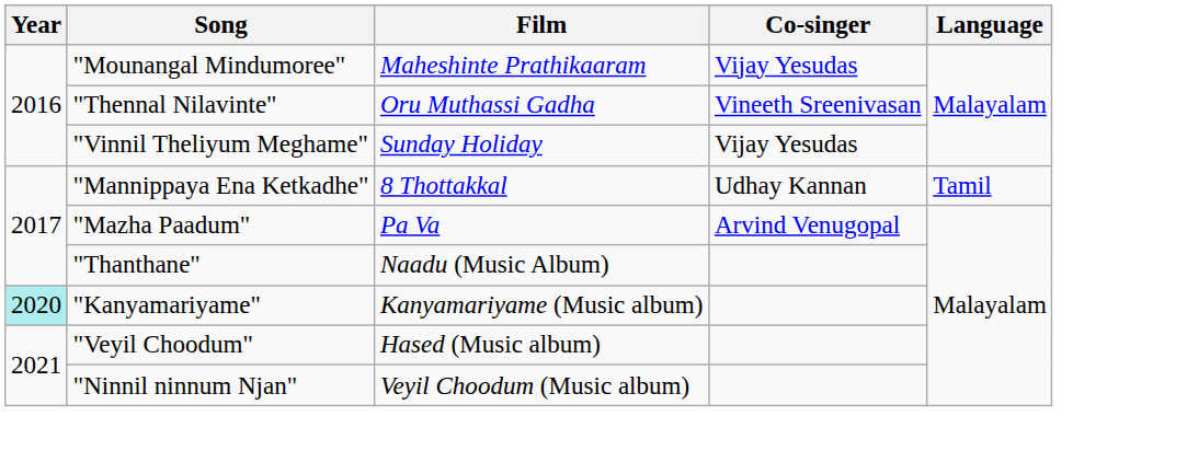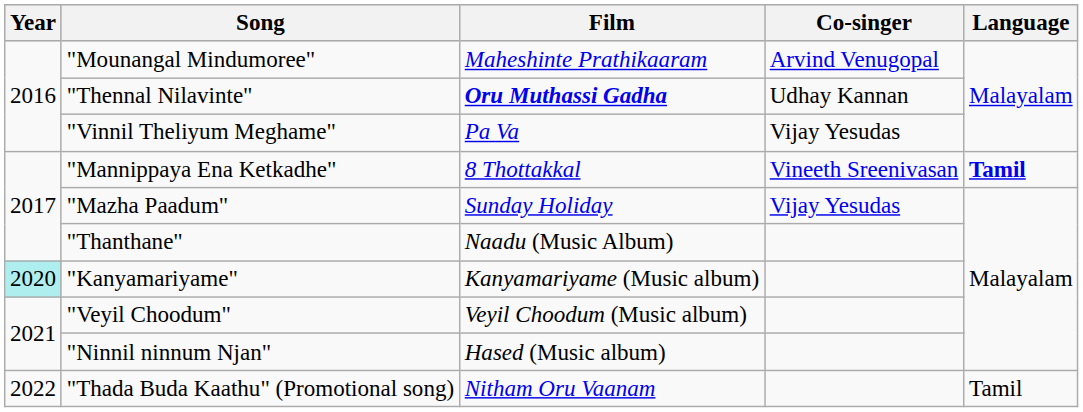"Mounangal Mindumoree" | Co-singer: Vijay Yesudas -> Arvind Venugopal
"Thennal Nilavinte" | Film: normal -> bold
"Thennal Nilavinte" | Co-singer: Vineeth Sreenivasan -> Udhay Kannan
"Vinnil Theliyum Meghame" | Film: Sunday Holiday -> Pa Va
"Mannippaya Ena Ketkadhe" | Co-singer: Udhay Kannan -> Vineeth Sreenivasan
"Mannippaya Ena Ketkadhe" | Language: normal -> bold
"Mazha Paadum" | Film: Pa Va -> Sunday Holiday
"Mazha Paadum" | Co-singer: Arvind Venugopal -> Vijay Yesudas
"Veyil Choodum" | Film: Hased (Music album) -> Veyil Choodum (Music album)
"Ninnil ninnum Njan" | Film: Veyil Choodum (Music album) -> Hased (Music album)
+ row: 2022 | "Thada Buda Kaathu" (Promotional song) | Nitham Oru Vaanam | Tamil
